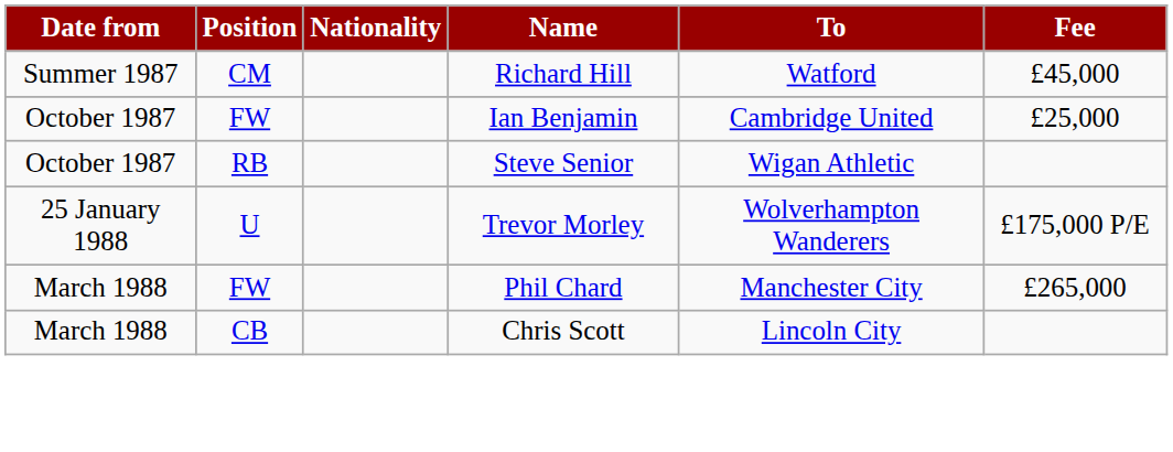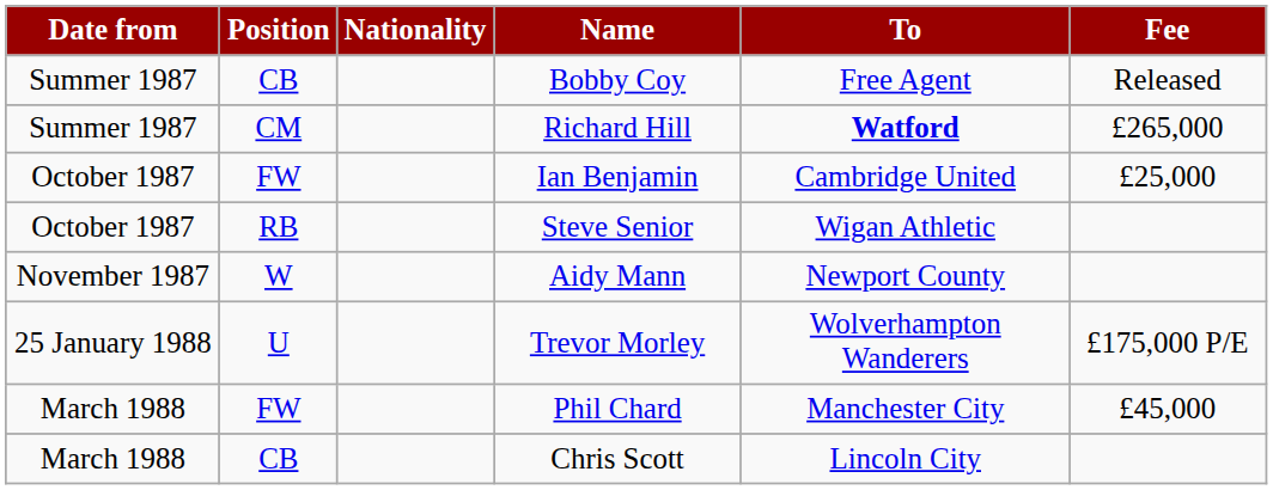+ row: Summer 1987 | CB | Bobby Coy | Free Agent | Released
Richard Hill | To: normal -> bold
Richard Hill | Fee: £45,000 -> £265,000
+ row: November 1987 | W | Aidy Mann | Newport County
Phil Chard | Fee: £265,000 -> £45,000
